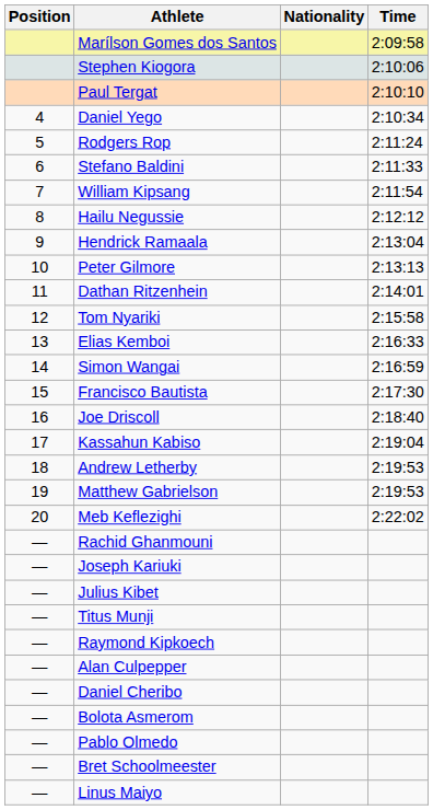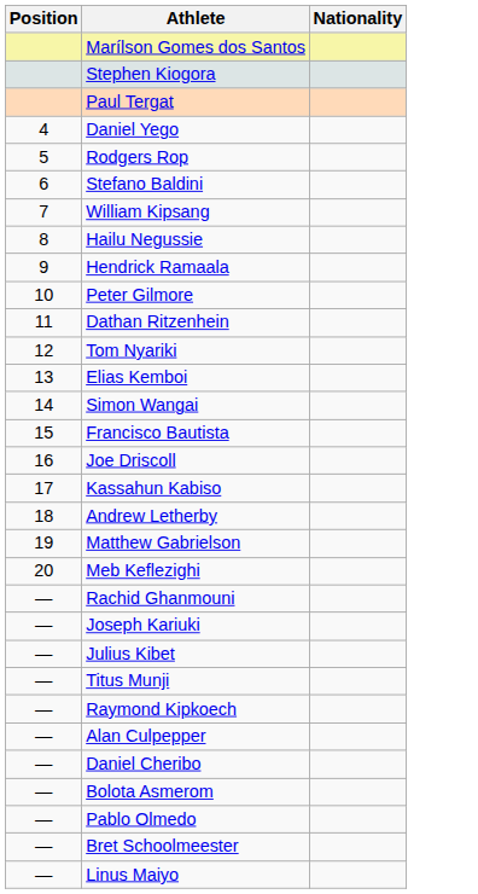- column: Time | 2:09:58 | 2:10:06 | 2:10:10 | 2:10:34 | 2:11:24 | 2:11:33 | 2:11:54 | 2:12:12 | 2:13:04 | 2:13:13 | 2:14:01 | 2:15:58 | 2:16:33 | 2:16:59 | 2:17:30 | 2:18:40 | 2:19:04 | 2:19:53 | 2:19:53 | 2:22:02
